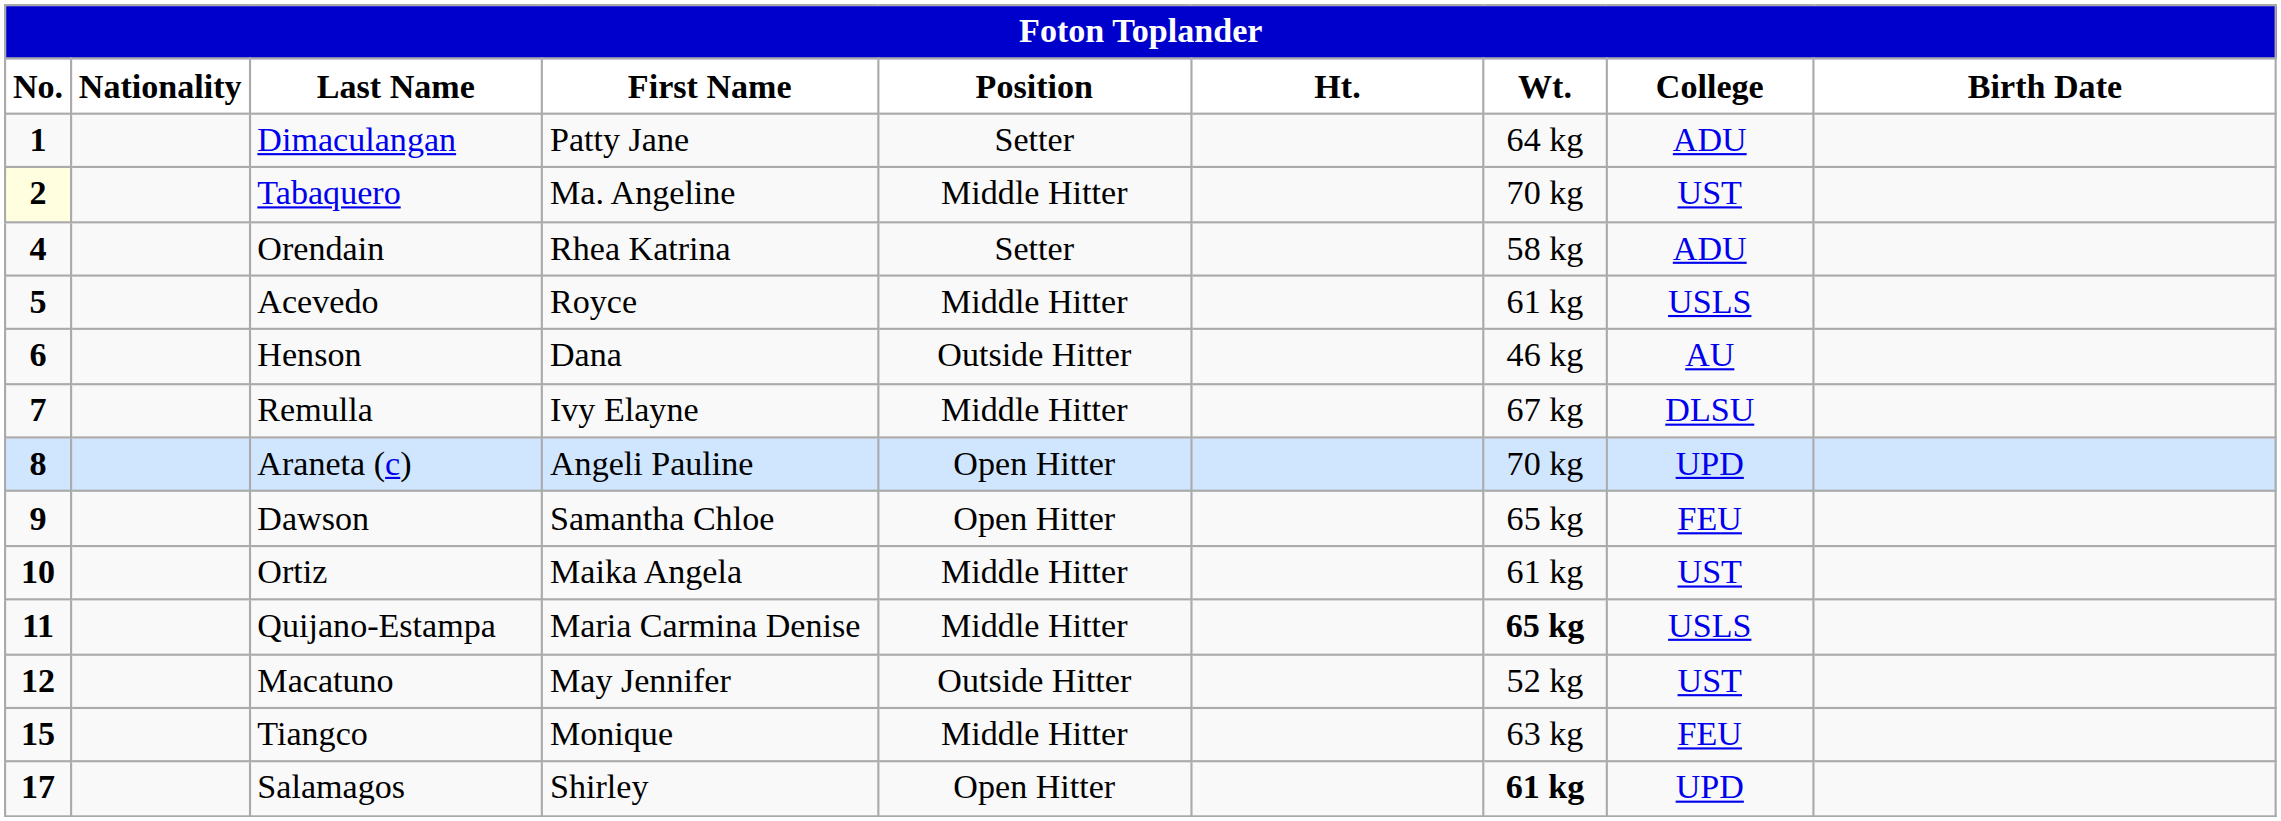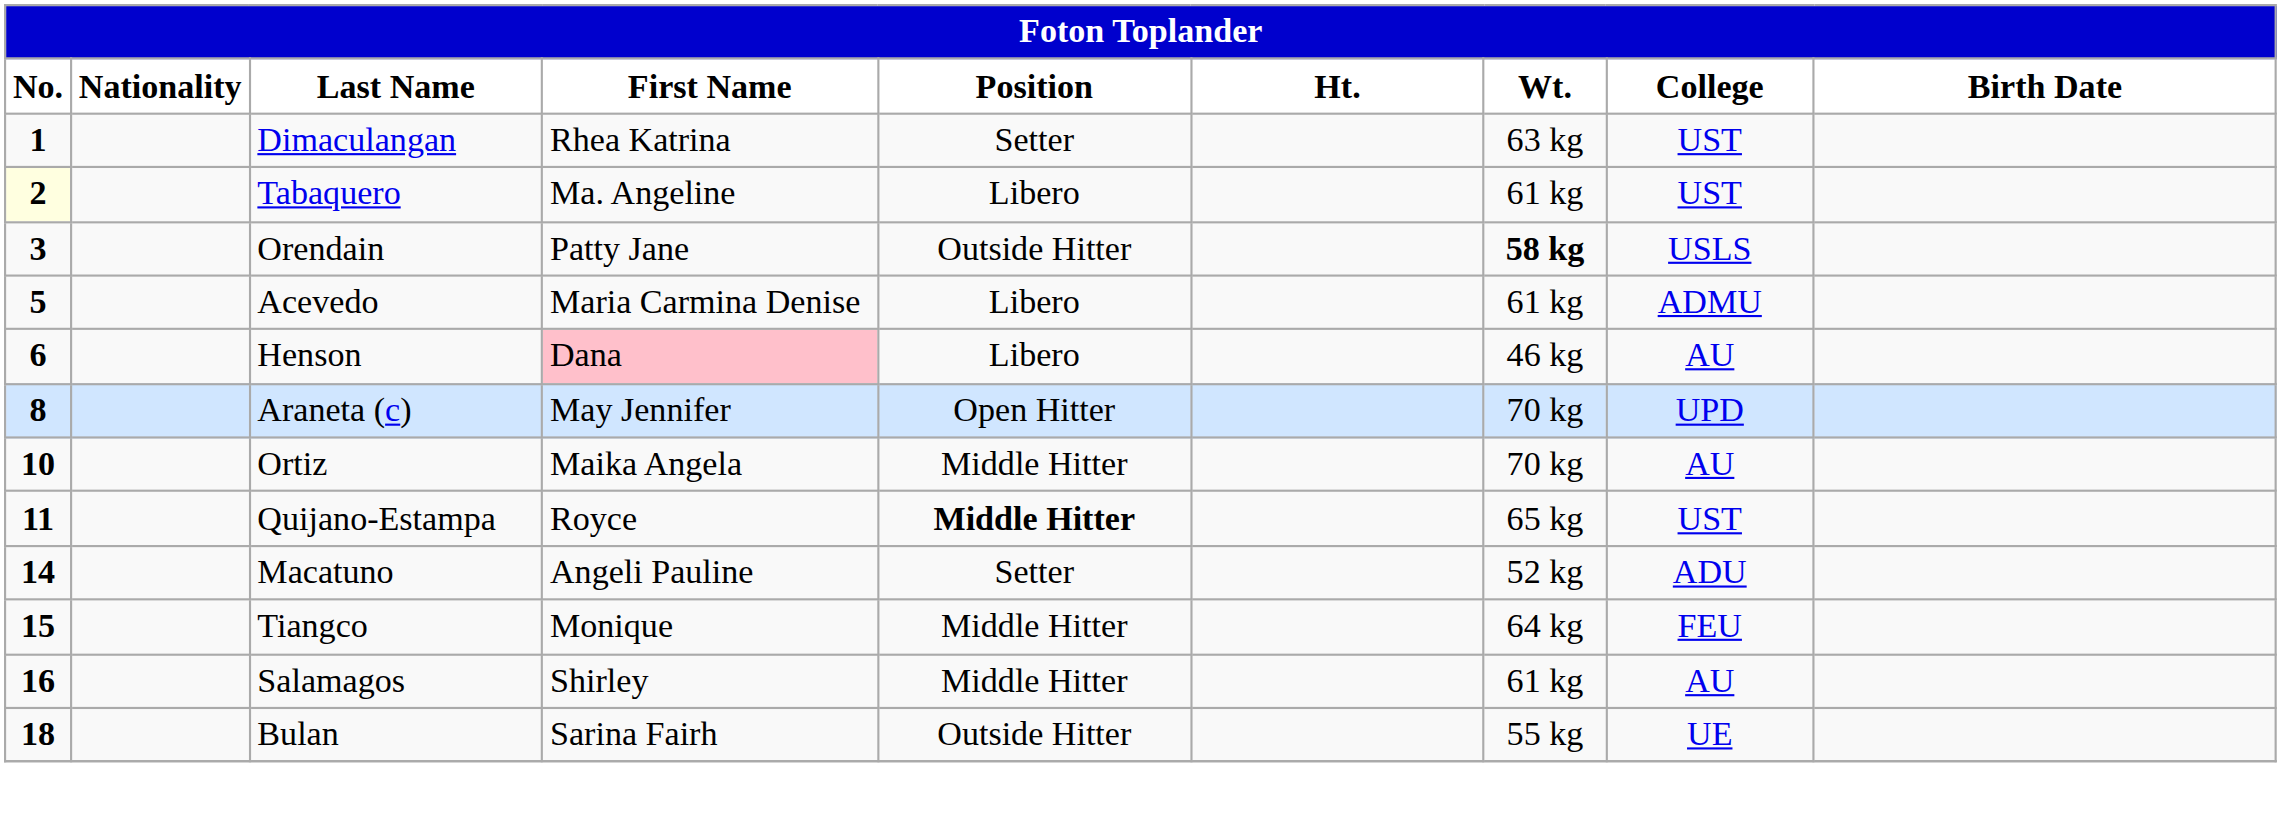Dimaculangan | First Name: Patty Jane -> Rhea Katrina
Dimaculangan | Wt.: 64 kg -> 63 kg
Dimaculangan | College: ADU -> UST
Tabaquero | Position: Middle Hitter -> Libero
Tabaquero | Wt.: 70 kg -> 61 kg
Orendain | No.: 4 -> 3
Orendain | First Name: Rhea Katrina -> Patty Jane
Orendain | Position: Setter -> Outside Hitter
Orendain | Wt.: normal -> bold
Orendain | College: ADU -> USLS
Acevedo | First Name: Royce -> Maria Carmina Denise
Acevedo | Position: Middle Hitter -> Libero
Acevedo | College: USLS -> ADMU
Henson | First Name: no background -> pink background
Henson | Position: Outside Hitter -> Libero
- row: 7 | Remulla | Ivy Elayne | Middle Hitter | 67 kg | DLSU
Araneta (c) | First Name: Angeli Pauline -> May Jennifer
- row: 9 | Dawson | Samantha Chloe | Open Hitter | 65 kg | FEU
Ortiz | Wt.: 61 kg -> 70 kg
Ortiz | College: UST -> AU
Quijano-Estampa | First Name: Maria Carmina Denise -> Royce
Quijano-Estampa | Position: normal -> bold
Quijano-Estampa | Wt.: bold -> normal
Quijano-Estampa | College: USLS -> UST
Macatuno | No.: 12 -> 14
Macatuno | First Name: May Jennifer -> Angeli Pauline
Macatuno | Position: Outside Hitter -> Setter
Macatuno | College: UST -> ADU
Tiangco | Wt.: 63 kg -> 64 kg
Salamagos | No.: 17 -> 16
Salamagos | Position: Open Hitter -> Middle Hitter
Salamagos | Wt.: bold -> normal
Salamagos | College: UPD -> AU
+ row: 18 | Bulan | Sarina Fairh | Outside Hitter | 55 kg | UE
